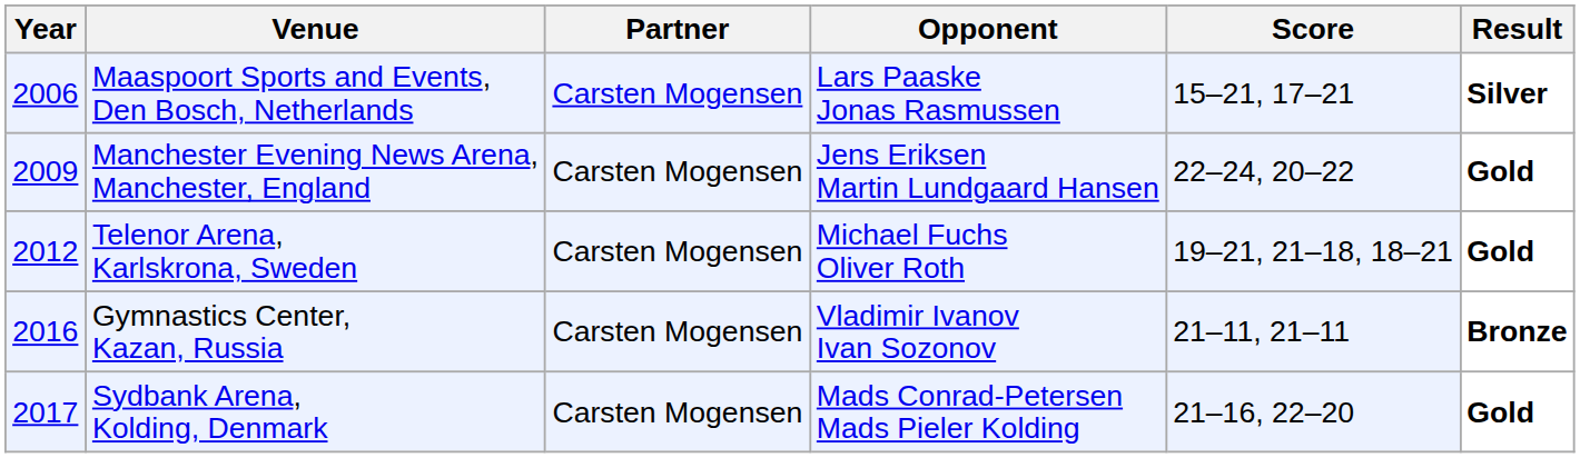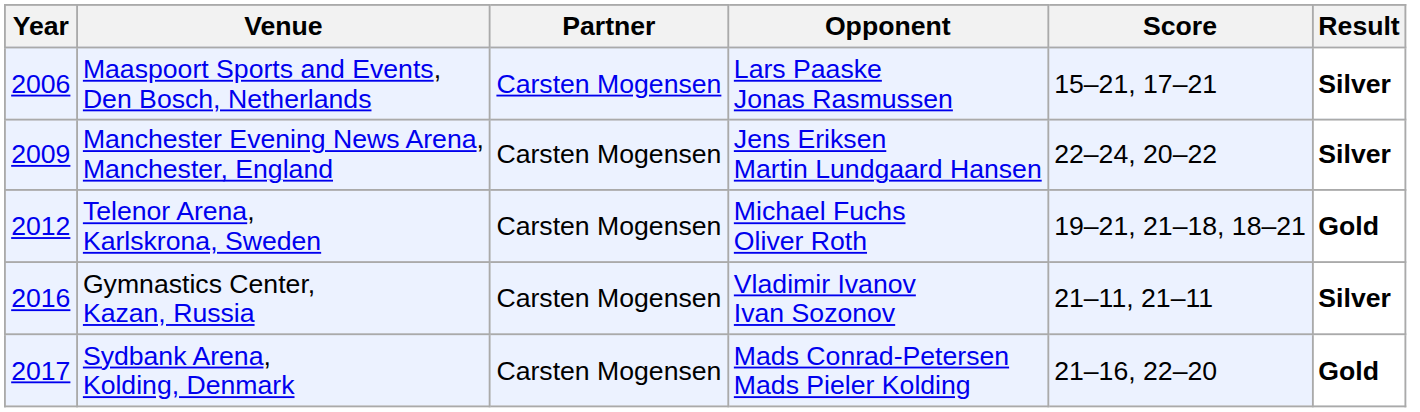Manchester Evening News Arena, Manchester, England | Result: Gold -> Silver
Gymnastics Center, Kazan, Russia | Result: Bronze -> Silver
